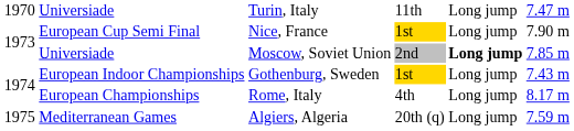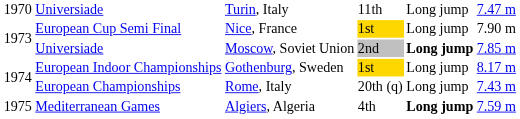European Indoor Championships | column 6: 7.43 m -> 8.17 m
European Championships | column 4: 4th -> 20th (q)
European Championships | column 6: 8.17 m -> 7.43 m
Mediterranean Games | column 4: 20th (q) -> 4th
Mediterranean Games | column 5: normal -> bold
